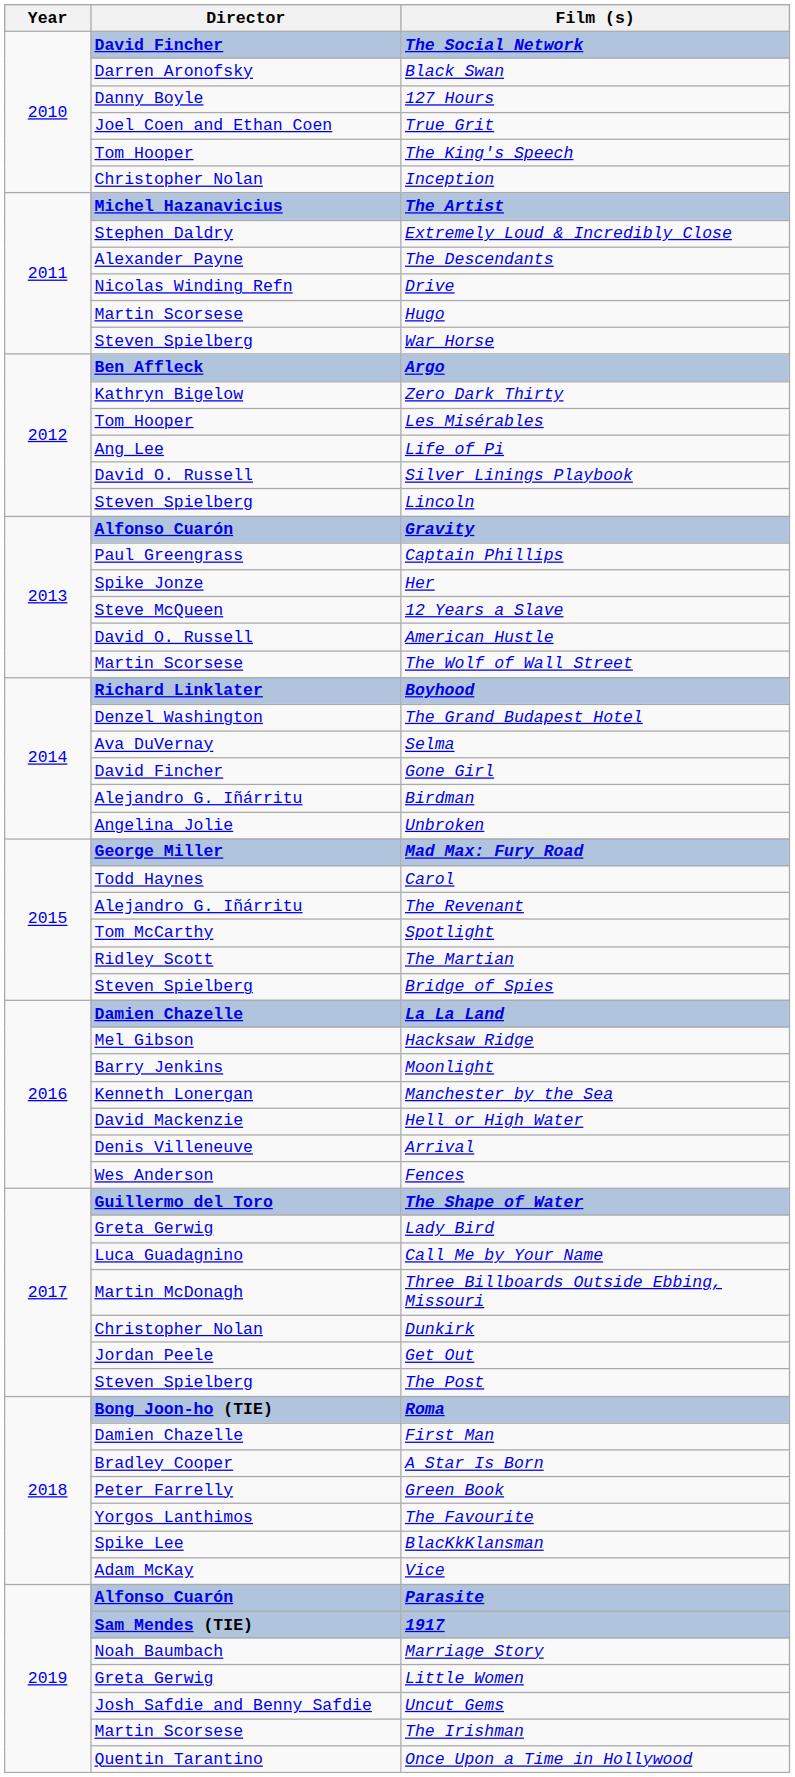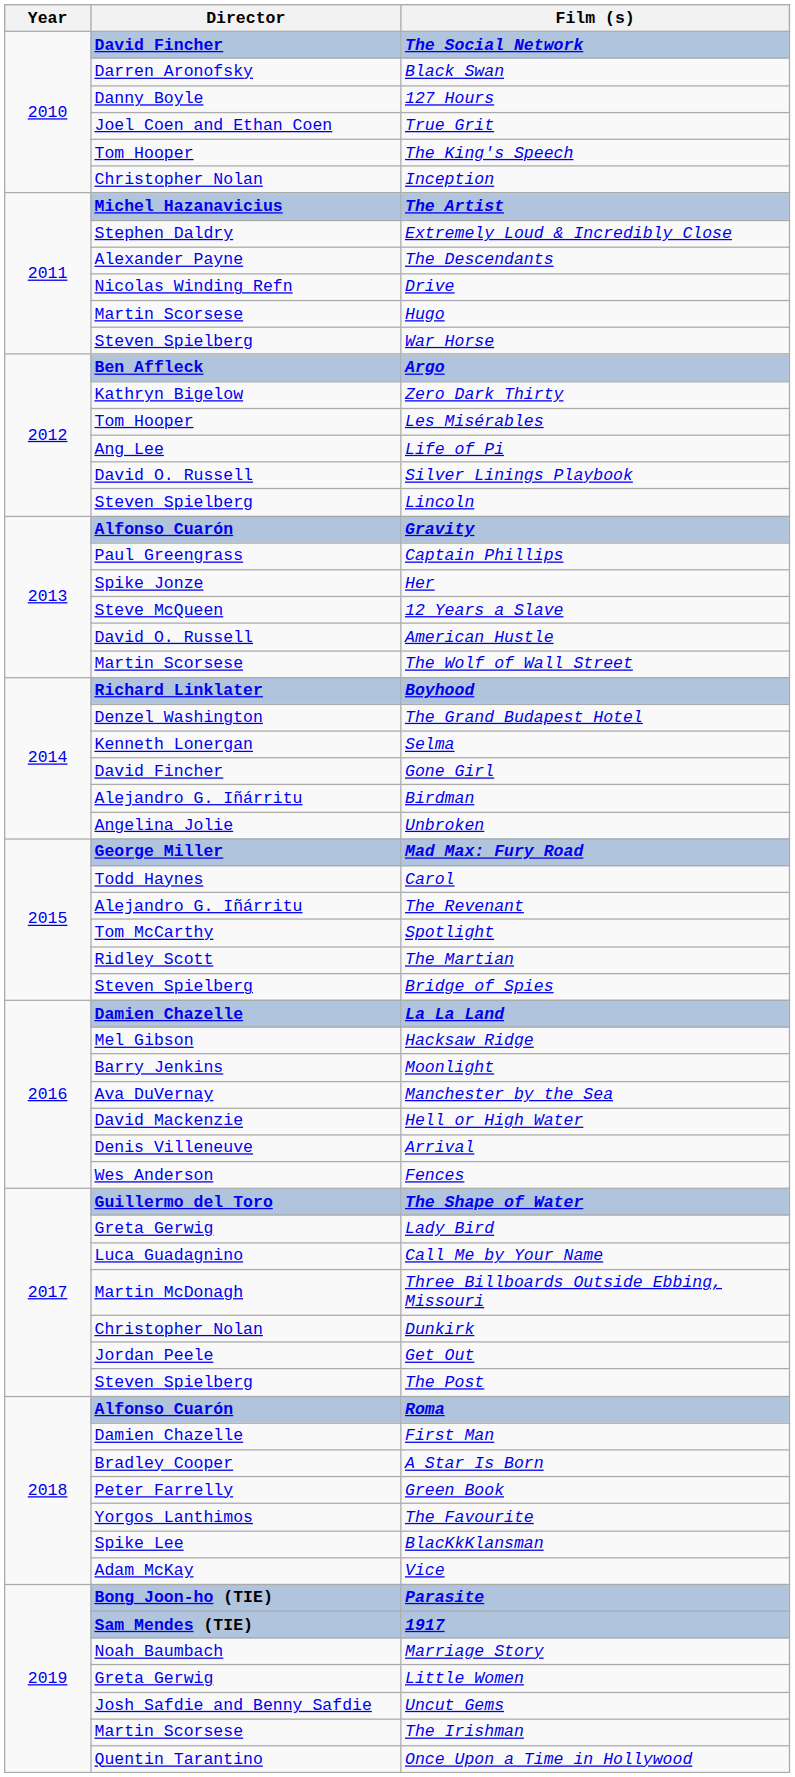Selma | Director: Ava DuVernay -> Kenneth Lonergan
Manchester by the Sea | Director: Kenneth Lonergan -> Ava DuVernay
Roma | Director: Bong Joon-ho (TIE) -> Alfonso Cuarón
Parasite | Director: Alfonso Cuarón -> Bong Joon-ho (TIE)
